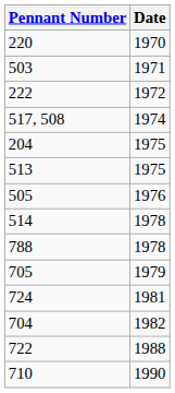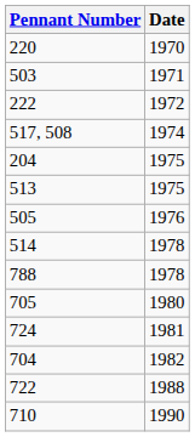705 | Date: 1979 -> 1980
